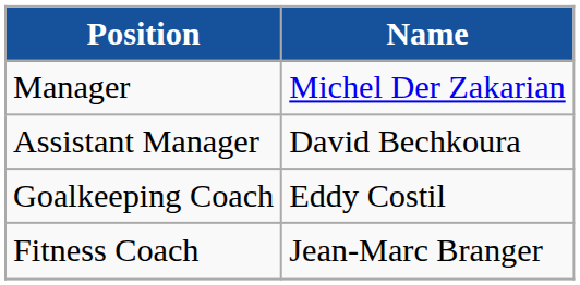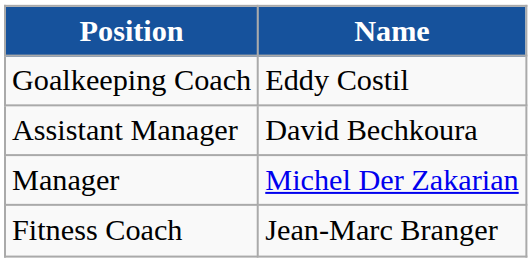rows swapped: Manager <-> Goalkeeping Coach
